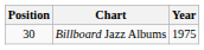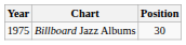columns swapped: Year <-> Position
